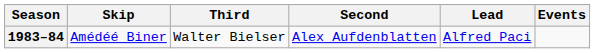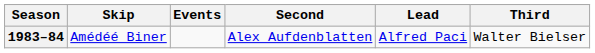columns swapped: Third <-> Events
